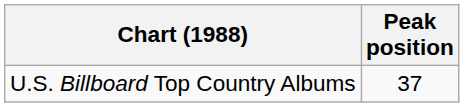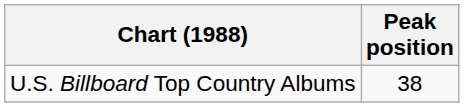U.S. Billboard Top Country Albums | Peak position: 37 -> 38
